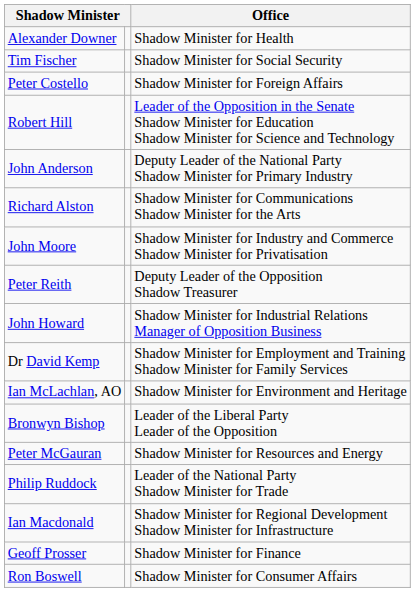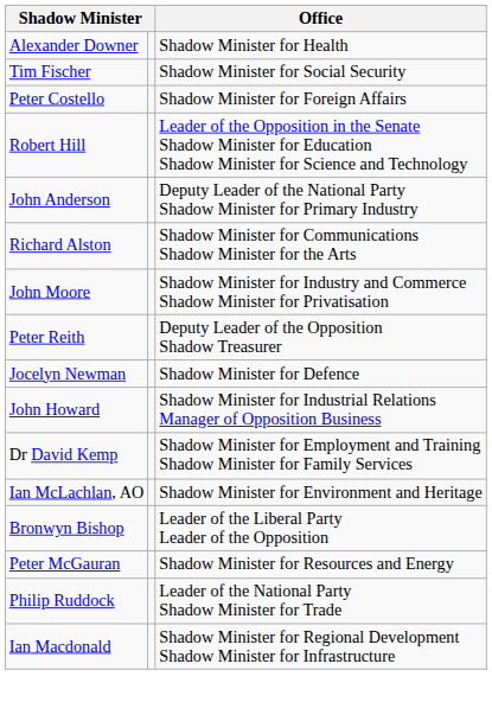+ row: Jocelyn Newman | Shadow Minister for Defence
- row: Geoff Prosser | Shadow Minister for Finance
- row: Ron Boswell | Shadow Minister for Consumer Affairs
